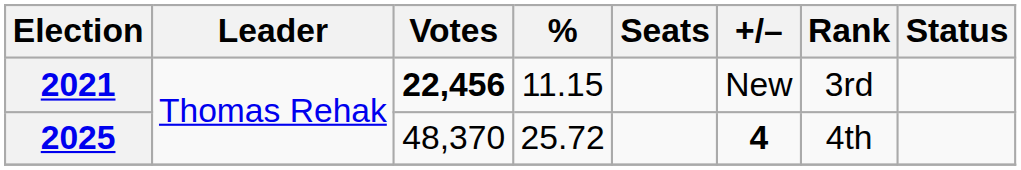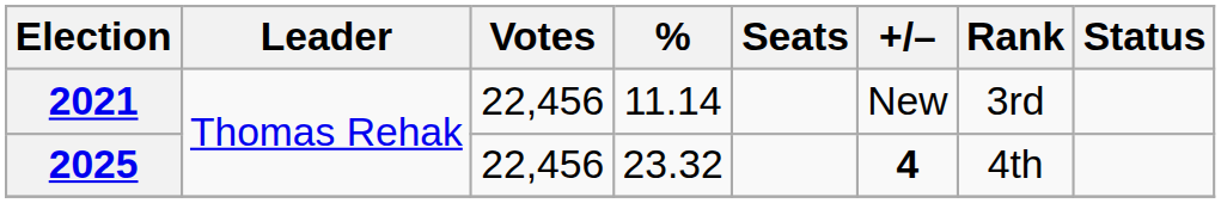2021 | Votes: bold -> normal
2021 | %: 11.15 -> 11.14
2025 | Votes: 48,370 -> 22,456
2025 | %: 25.72 -> 23.32
